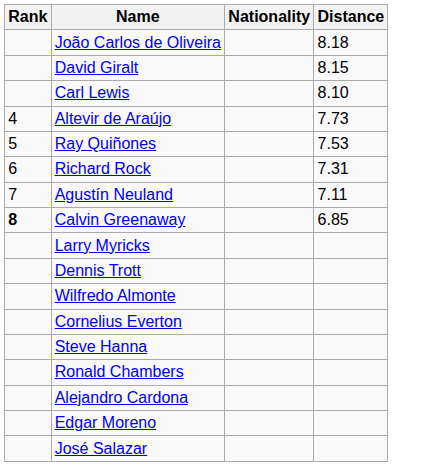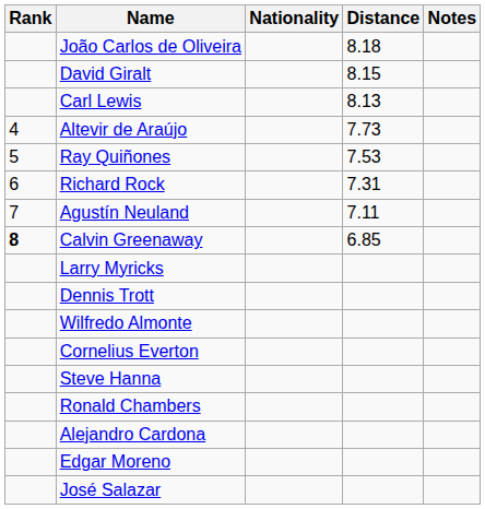+ column: Notes
Carl Lewis | Distance: 8.10 -> 8.13
